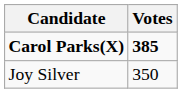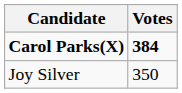Carol Parks(X) | Votes: 385 -> 384
